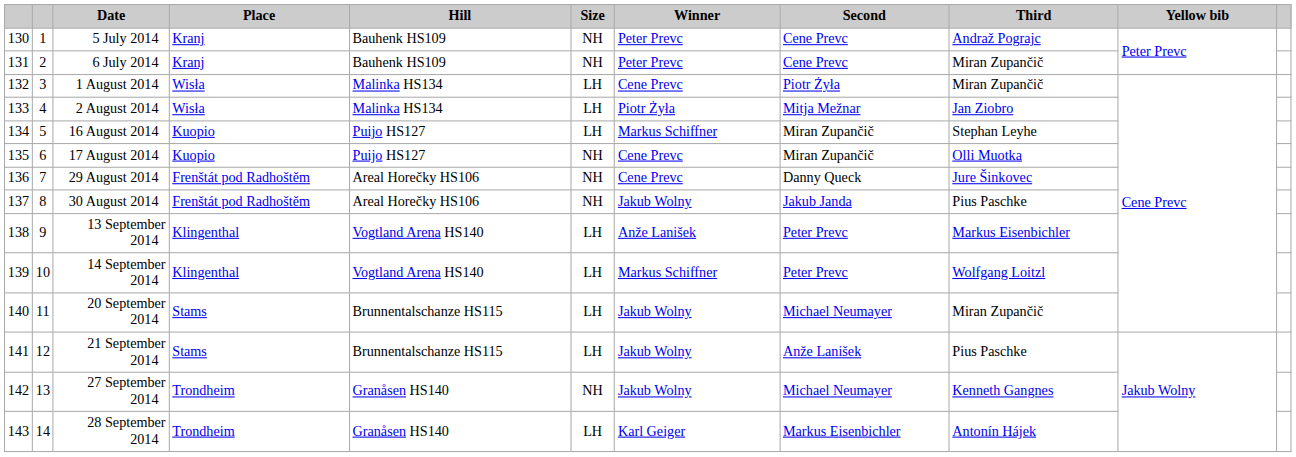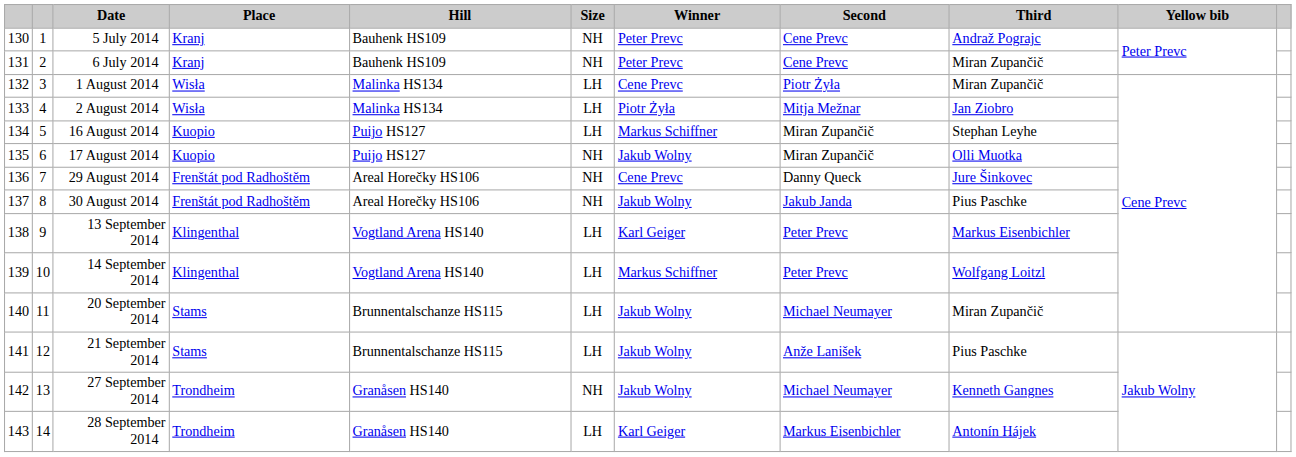17 August 2014 | Winner: Cene Prevc -> Jakub Wolny
13 September 2014 | Winner: Anže Lanišek -> Karl Geiger
